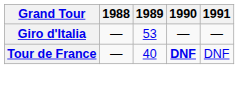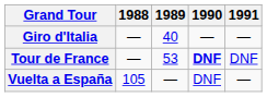Giro d'Italia | 1989: 53 -> 40
Tour de France | 1989: 40 -> 53
+ row: Vuelta a España | 105 | — | DNF | —
